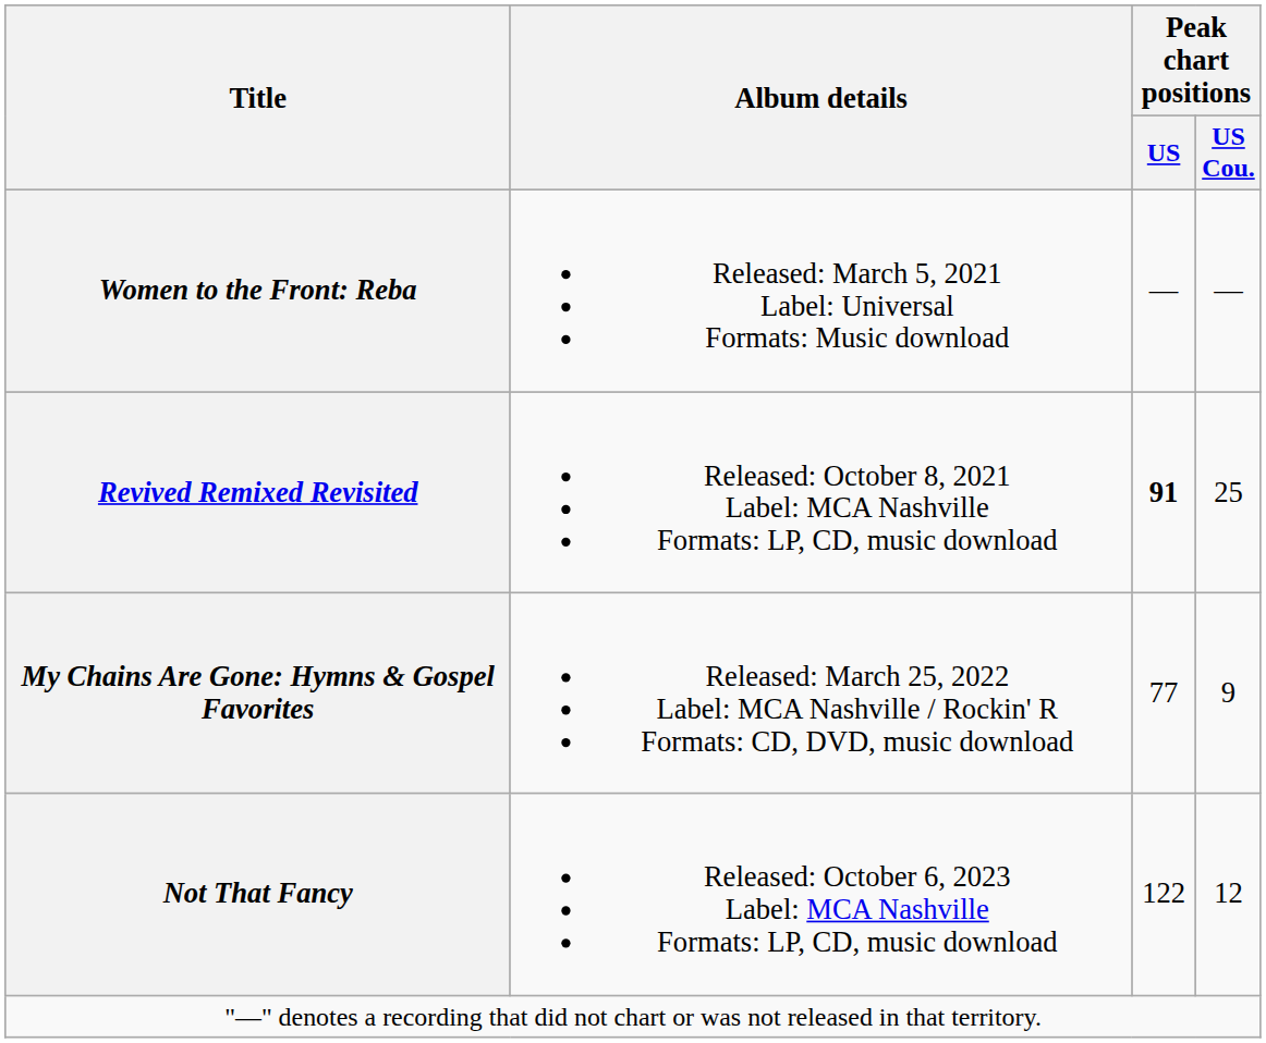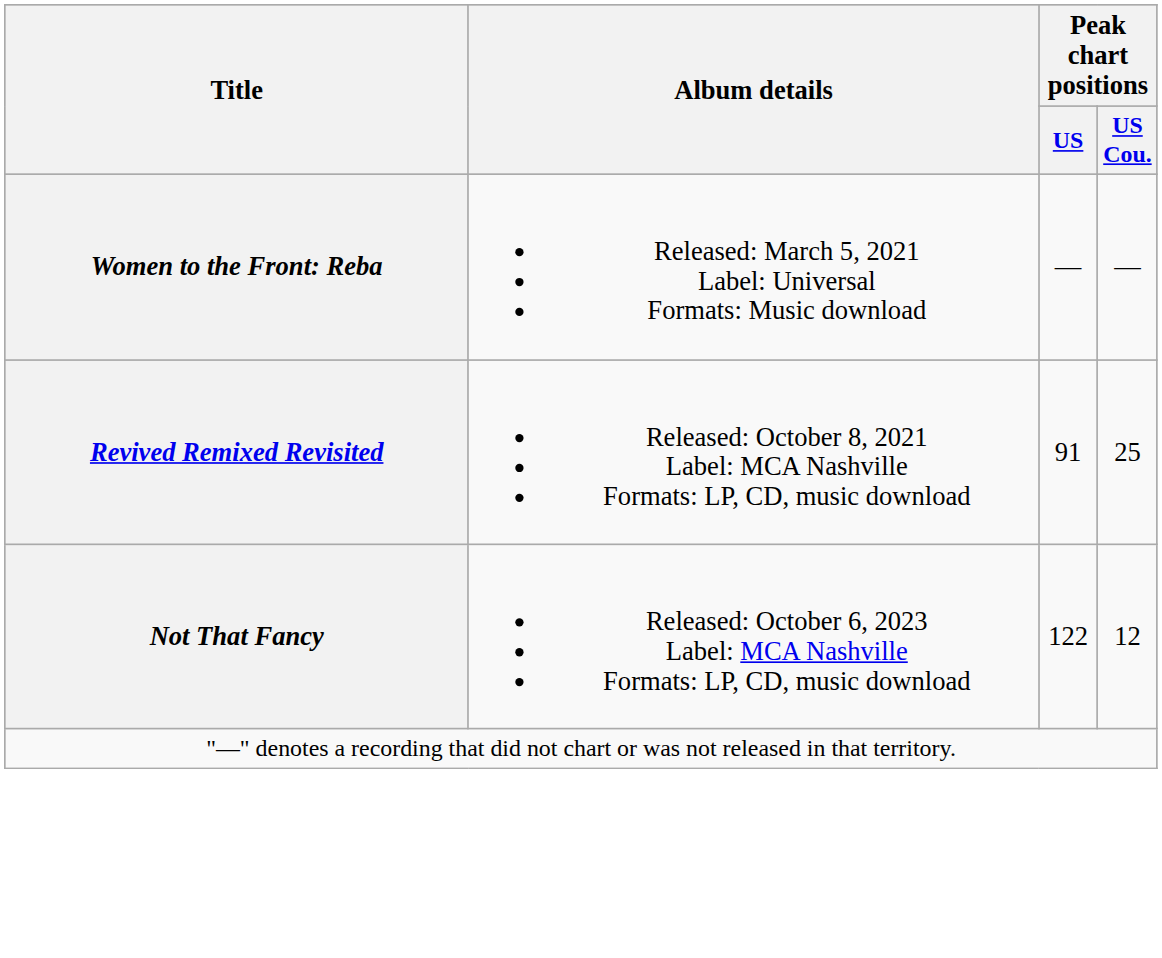Revived Remixed Revisited | Peak chart positions / US: bold -> normal
- row: My Chains Are Gone: Hymns & Gospel Favorites | Released: March 25, 2022 Label: MCA Nashville / Rockin' R Formats: CD, DVD, music download | 77 | 9
